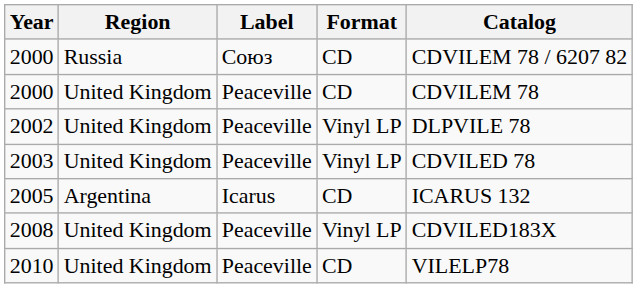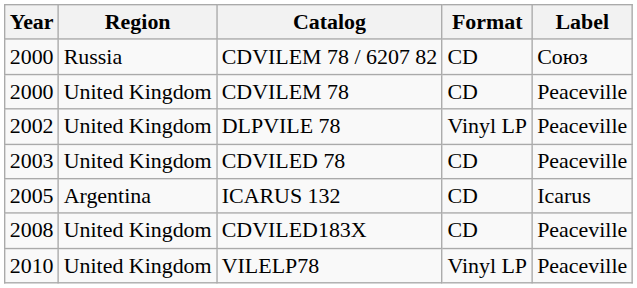columns swapped: Label <-> Catalog
2003 | Format: Vinyl LP -> CD
2008 | Format: Vinyl LP -> CD
2010 | Format: CD -> Vinyl LP
